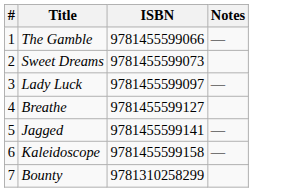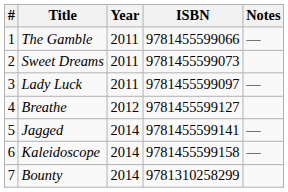+ column: Year | 2011 | 2011 | 2011 | 2012 | 2014 | 2014 | 2014
